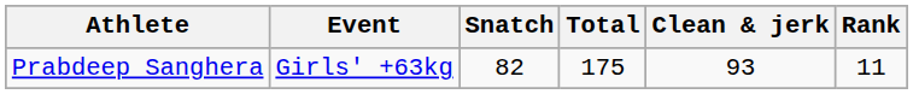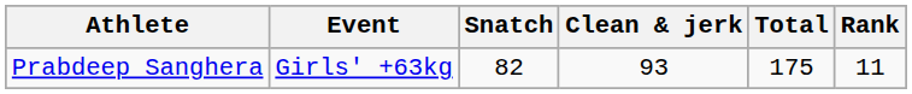columns swapped: Clean & jerk <-> Total
